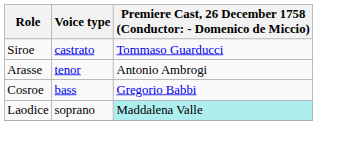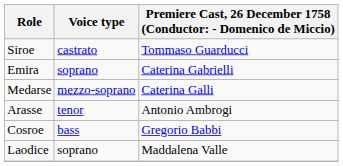+ row: Emira | soprano | Caterina Gabrielli
+ row: Medarse | mezzo-soprano | Caterina Galli
Laodice | column 3: paleturquoise background -> no background
